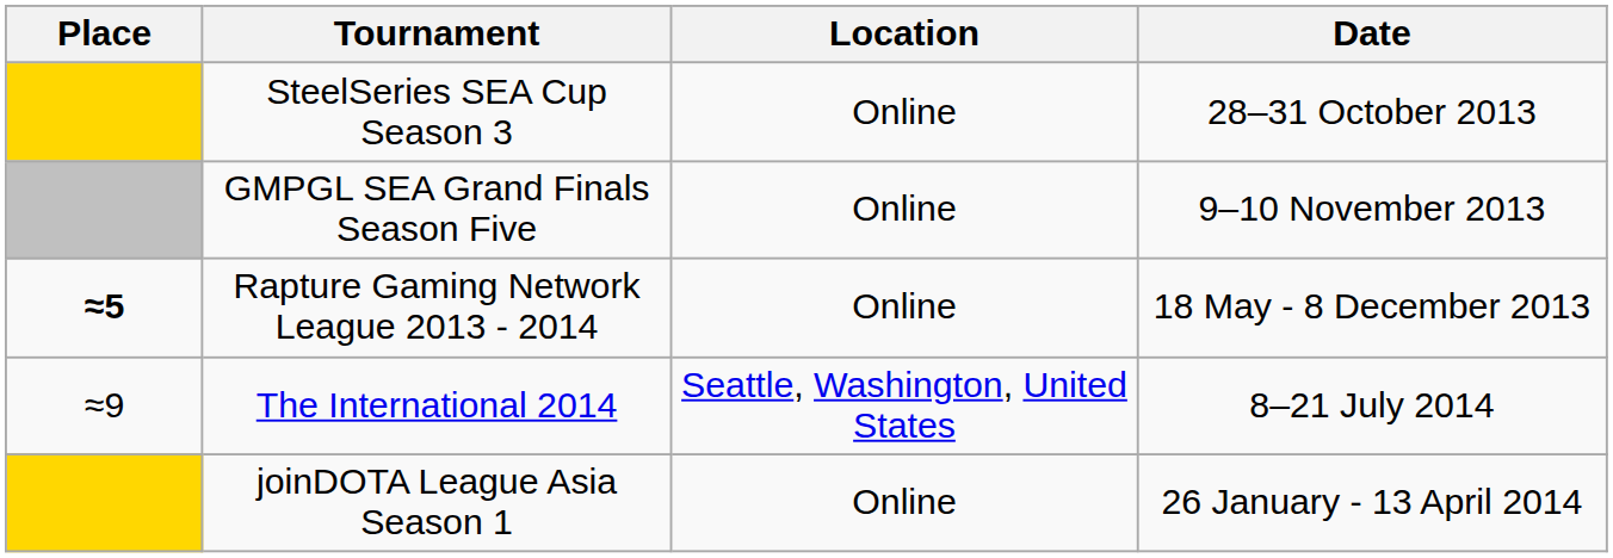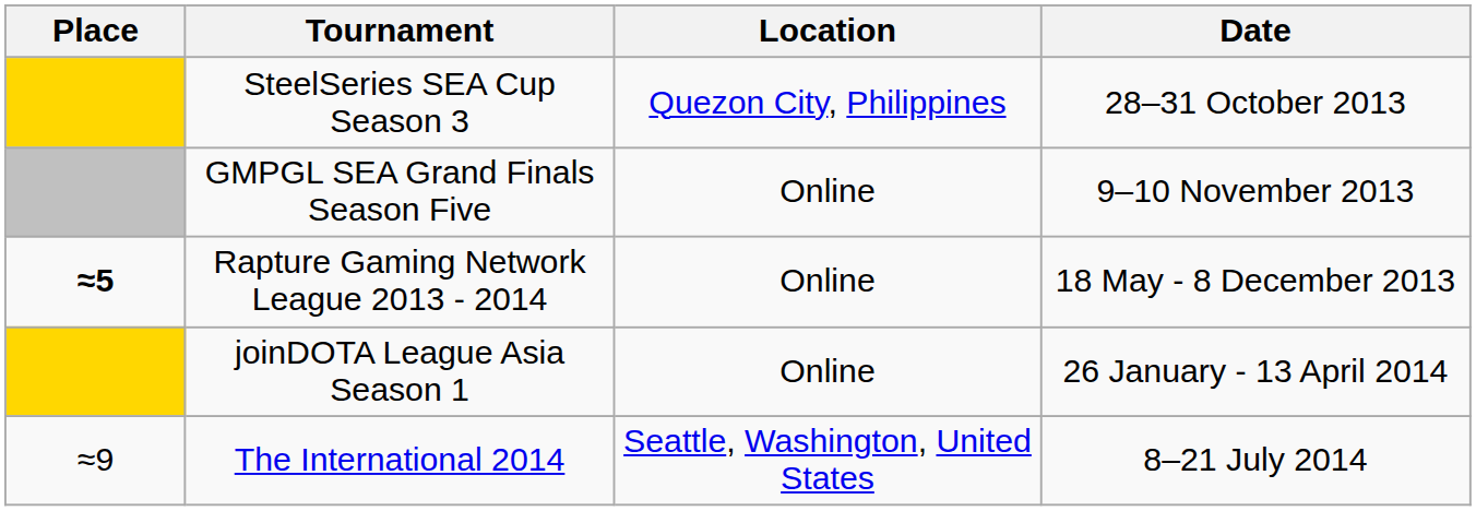SteelSeries SEA Cup Season 3 | Location: Online -> Quezon City, Philippines
rows swapped: joinDOTA League Asia Season 1 <-> The International 2014
